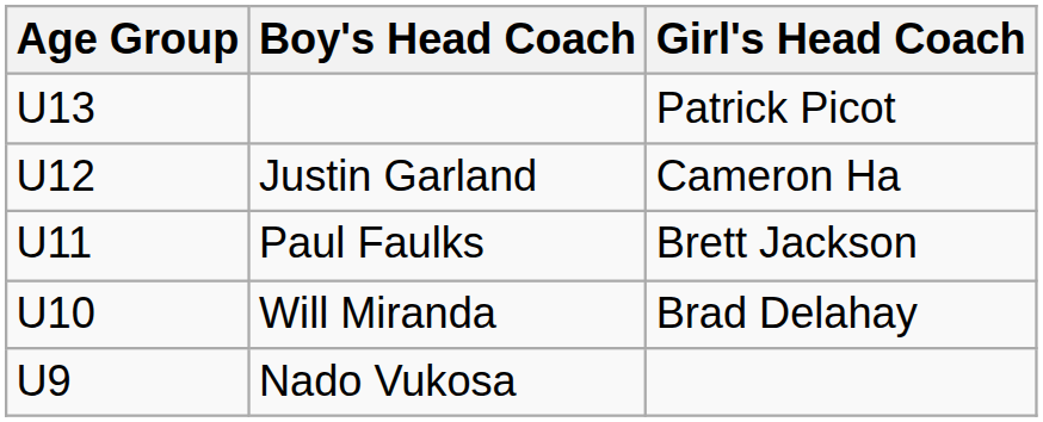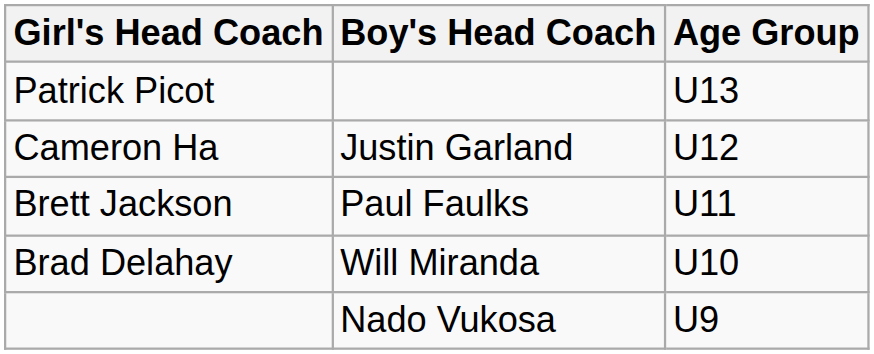columns swapped: Age Group <-> Girl's Head Coach
